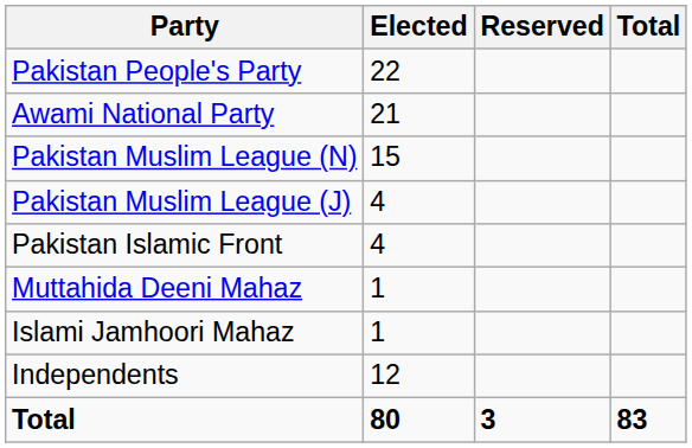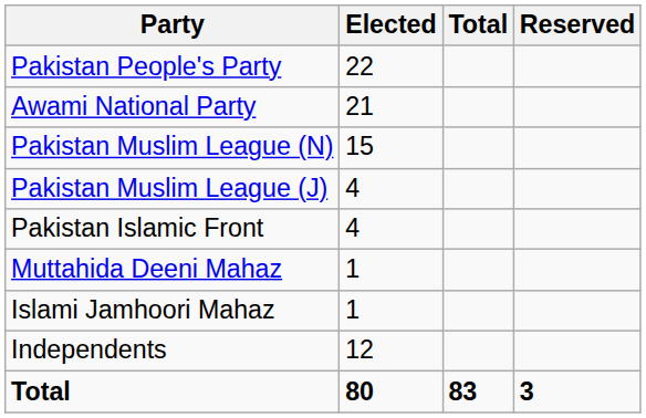columns swapped: Reserved <-> Total
